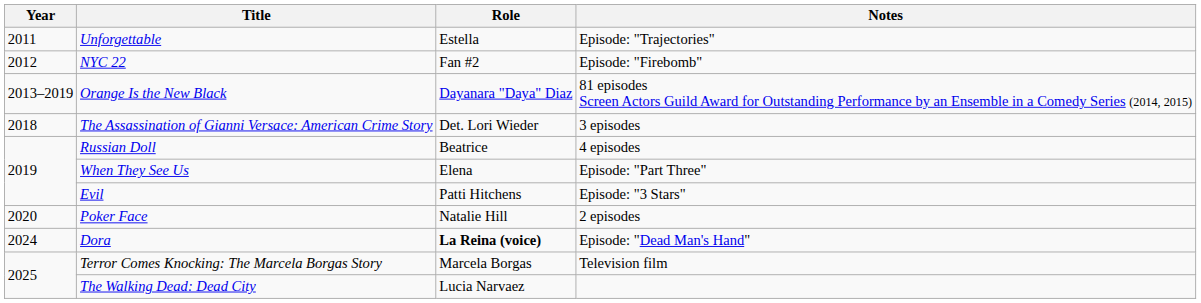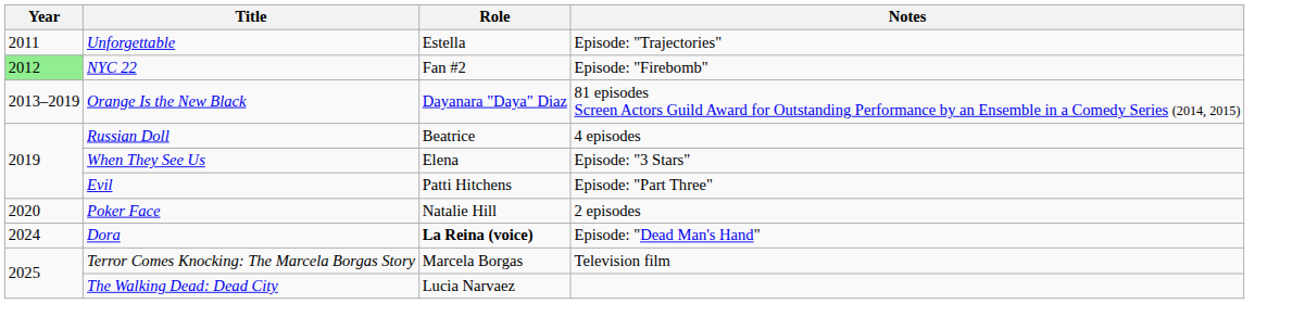NYC 22 | Year: no background -> lightgreen background
- row: 2018 | The Assassination of Gianni Versace: American Crime Story | Det. Lori Wieder | 3 episodes
When They See Us | Notes: Episode: "Part Three" -> Episode: "3 Stars"
Evil | Notes: Episode: "3 Stars" -> Episode: "Part Three"
